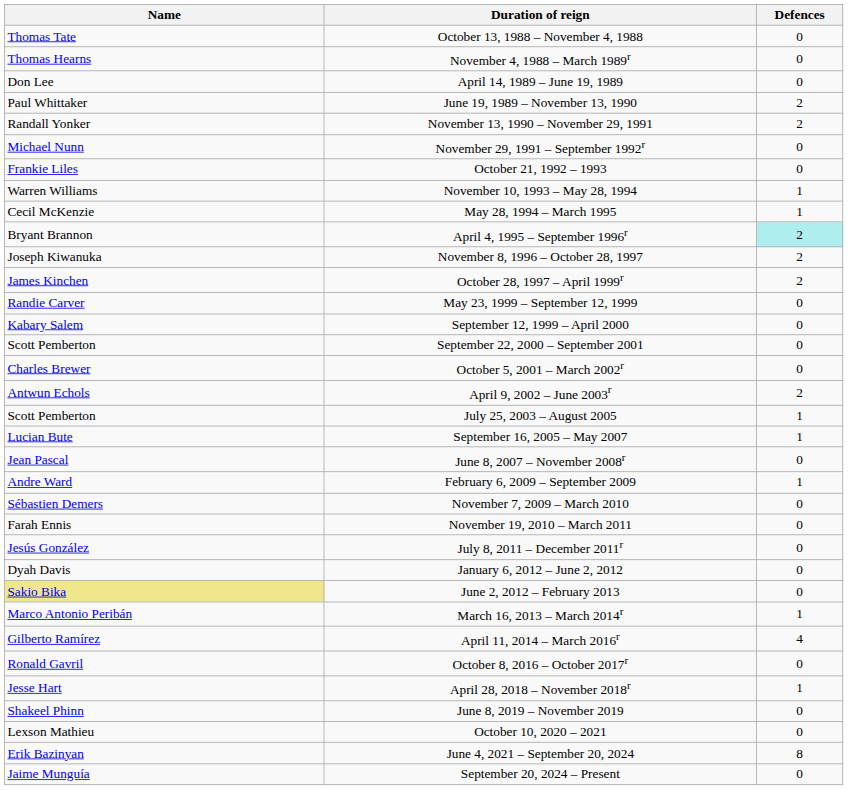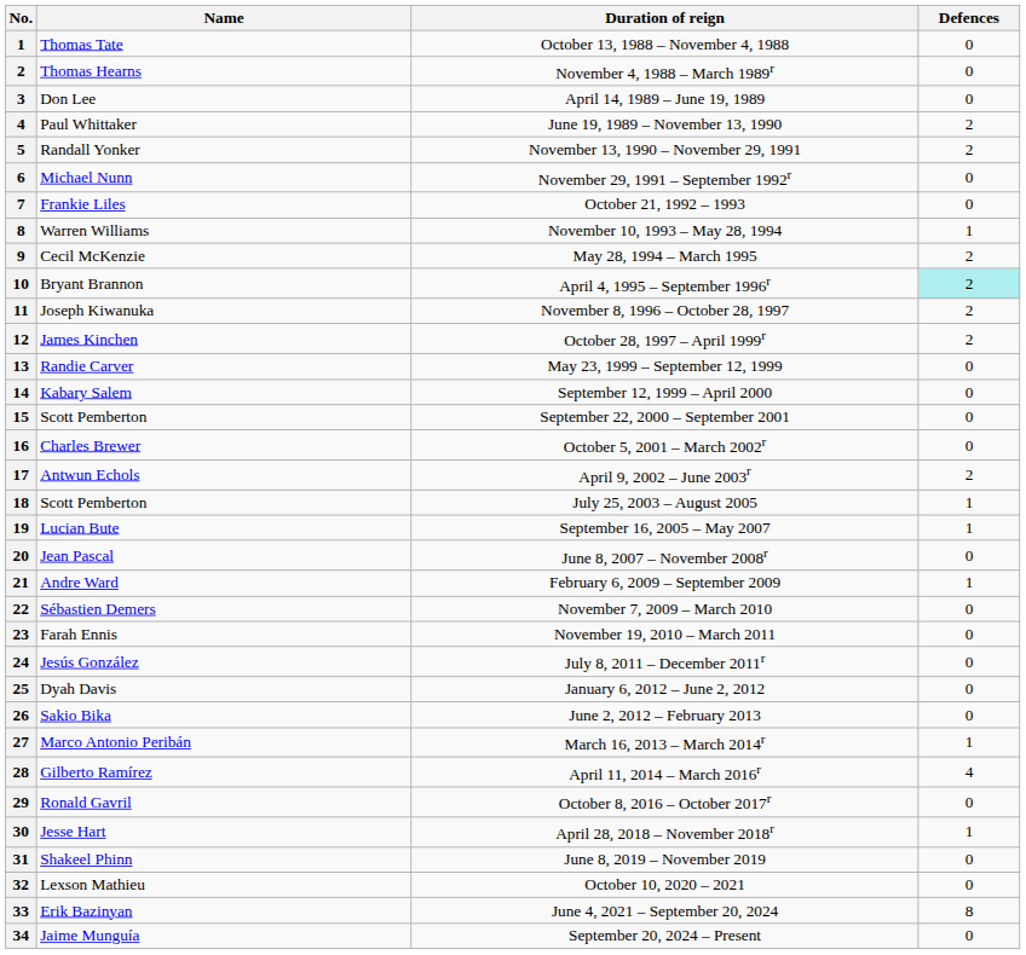+ column: No. | 1 | 2 | 3 | 4 | 5 | 6 | 7 | 8 | 9 | 10 | 11 | 12 | 13 | 14 | 15 | 16 | 17 | 18 | 19 | 20 | 21 | 22 | 23 | 24 | 25 | 26 | 27 | 28 | 29 | 30 | 31 | 32 | 33 | 34
May 28, 1994 – March 1995 | Defences: 1 -> 2
June 2, 2012 – February 2013 | Name: khaki background -> no background
